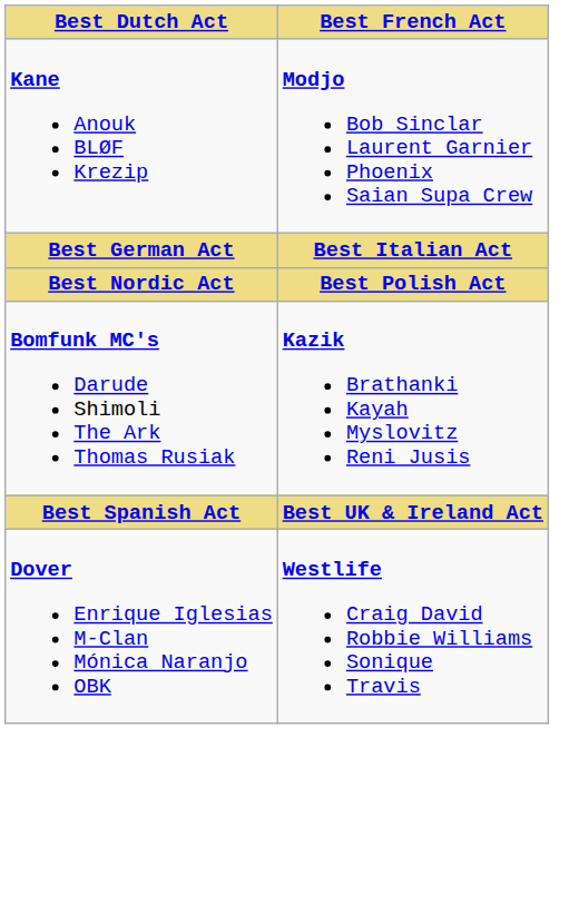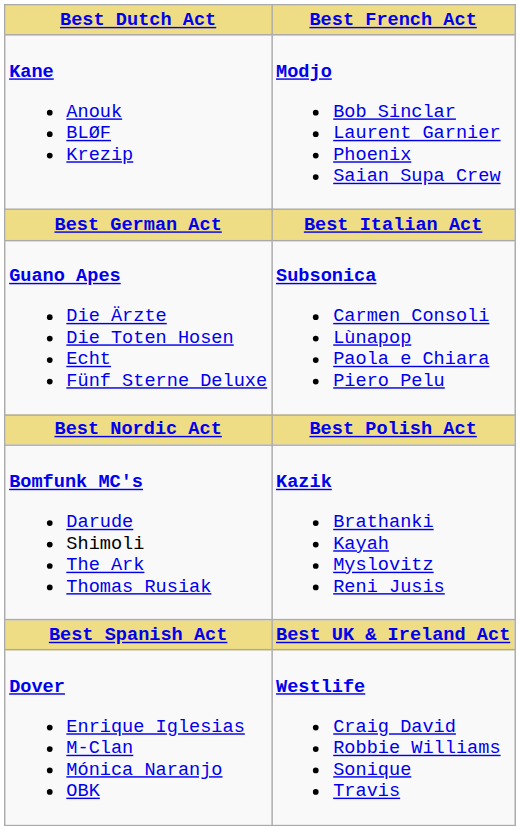+ row: Guano Apes Die Ärzte Die Toten Hosen Echt Fünf Sterne Deluxe | Subsonica Carmen Consoli Lùnapop Paola e Chiara Piero Pelu
